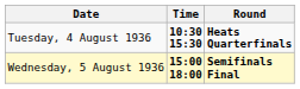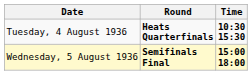columns swapped: Time <-> Round
